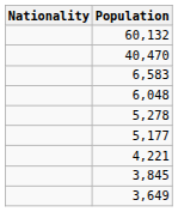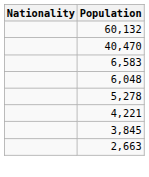- row: 5,177
- row: 3,649
+ row: 2,663
